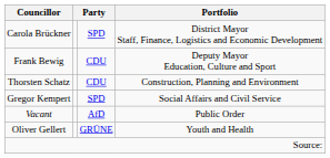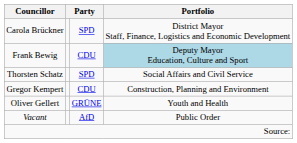Frank Bewig | Portfolio: no background -> lightblue background
Thorsten Schatz | column 3: CDU -> SPD
Thorsten Schatz | Portfolio: Construction, Planning and Environment -> Social Affairs and Civil Service
Gregor Kempert | column 3: SPD -> CDU
Gregor Kempert | Portfolio: Social Affairs and Civil Service -> Construction, Planning and Environment
rows swapped: Oliver Gellert <-> Vacant
